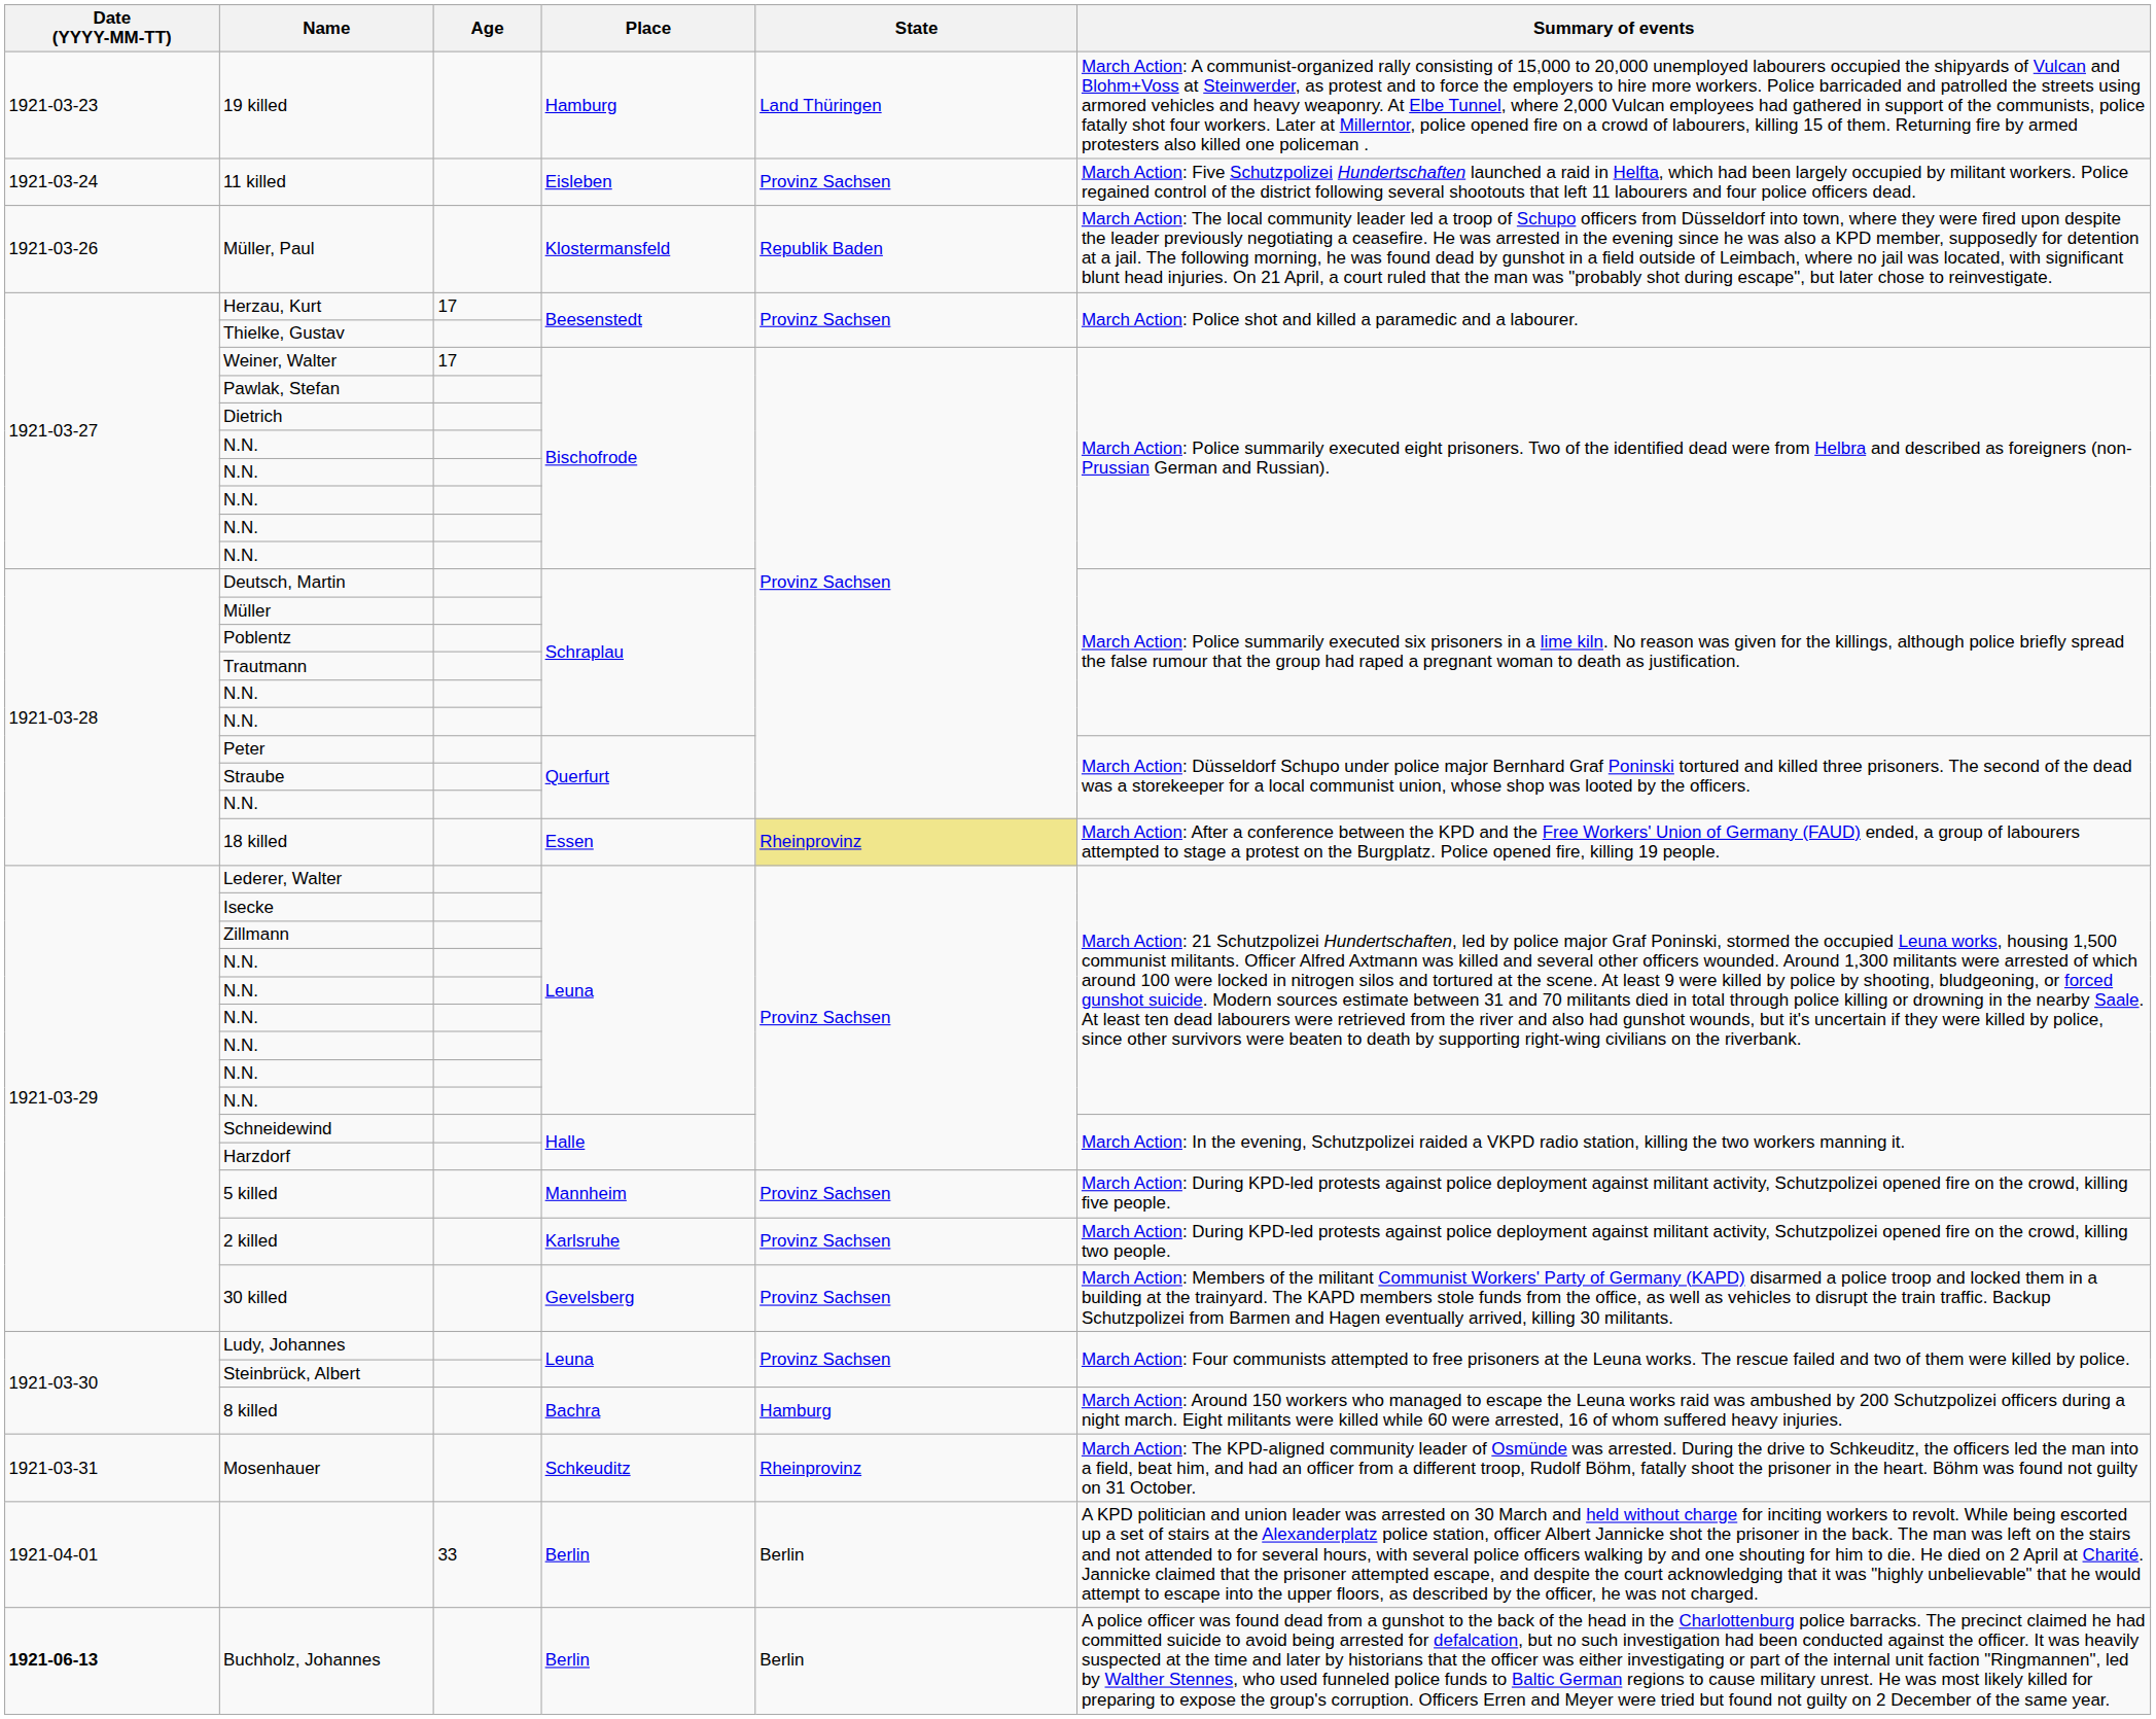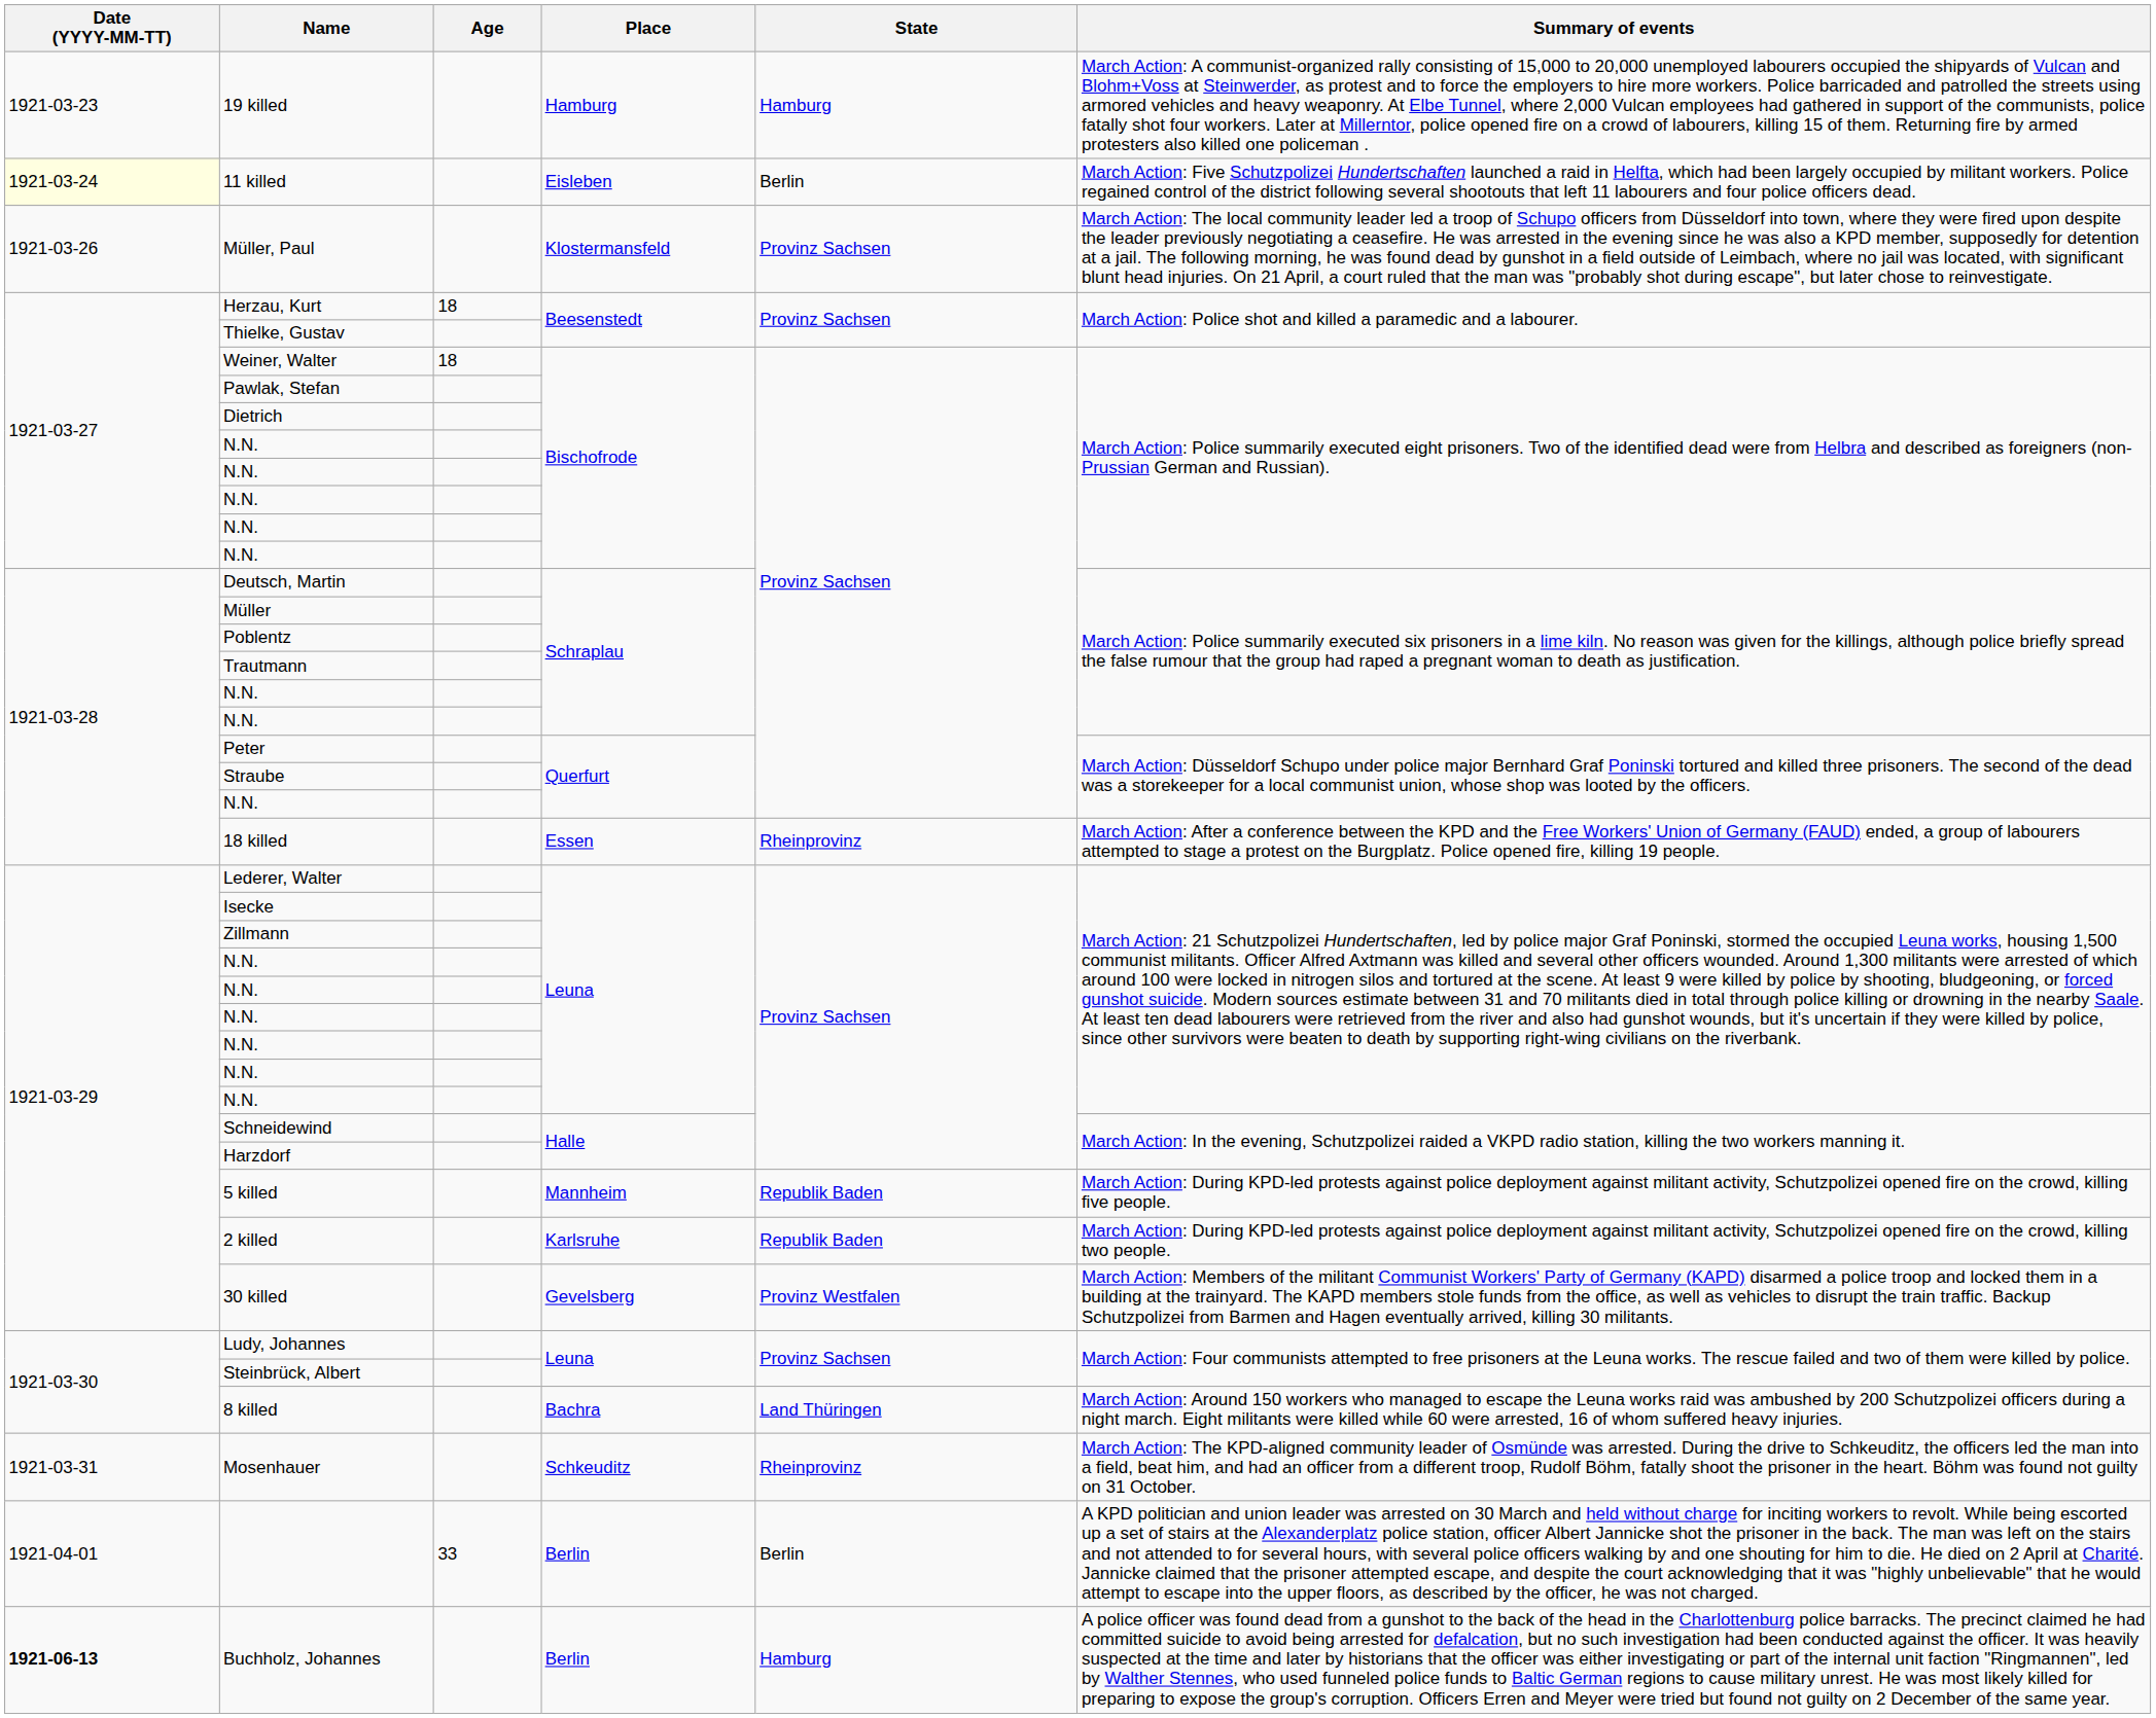19 killed | State: Land Thüringen -> Hamburg
11 killed | Date (YYYY-MM-TT): no background -> lightyellow background
11 killed | State: Provinz Sachsen -> Berlin
Müller, Paul | State: Republik Baden -> Provinz Sachsen
Herzau, Kurt | Age: 17 -> 18
Weiner, Walter | Age: 17 -> 18
18 killed | State: khaki background -> no background
5 killed | State: Provinz Sachsen -> Republik Baden
2 killed | State: Provinz Sachsen -> Republik Baden
30 killed | State: Provinz Sachsen -> Provinz Westfalen
8 killed | State: Hamburg -> Land Thüringen
Buchholz, Johannes | State: Berlin -> Hamburg
